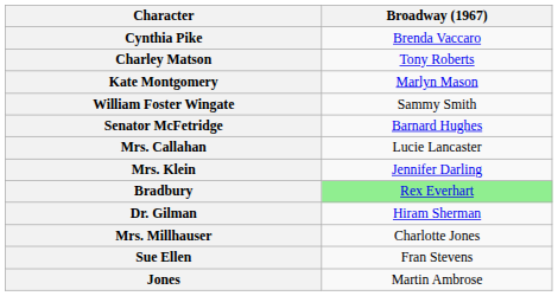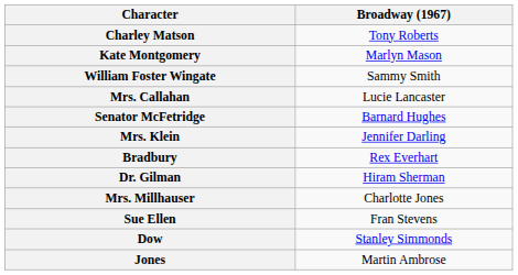- row: Cynthia Pike | Brenda Vaccaro
rows swapped: Senator McFetridge <-> Mrs. Callahan
Bradbury | Broadway (1967): lightgreen background -> no background
+ row: Dow | Stanley Simmonds
